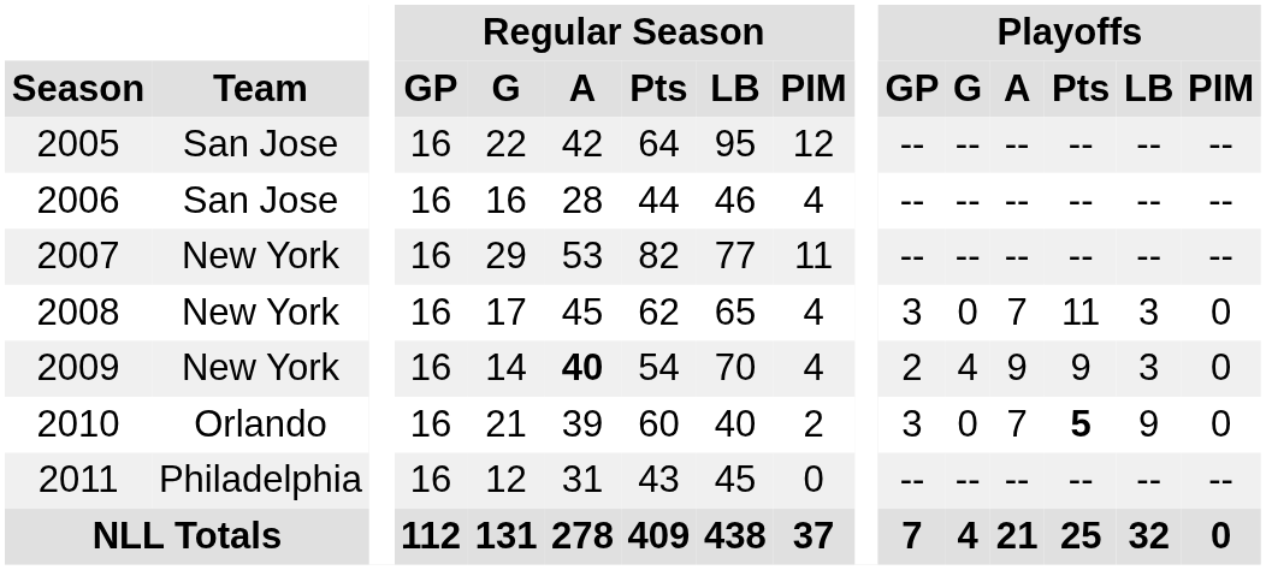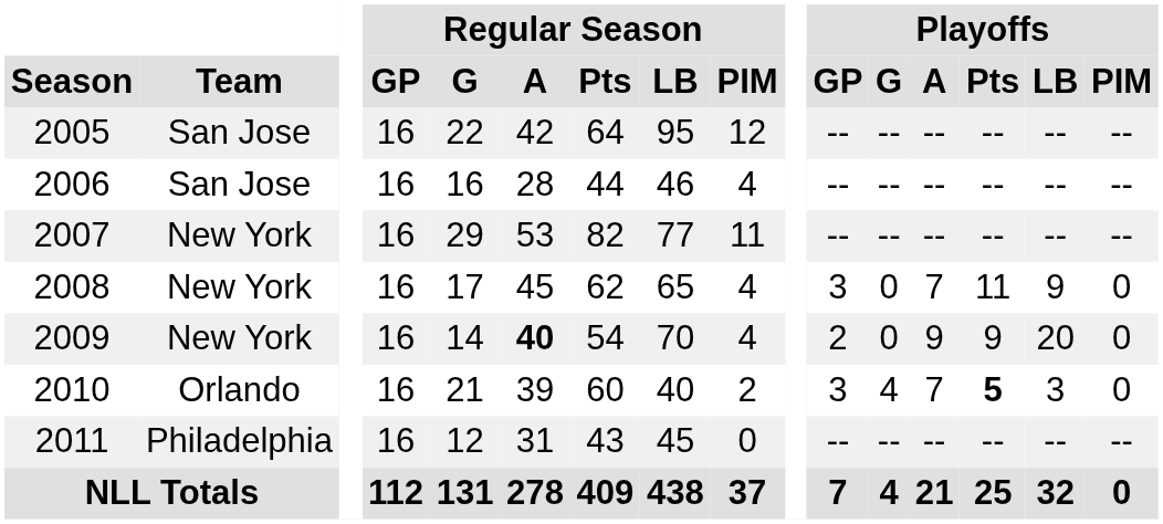2008 | Playoffs / LB: 3 -> 9
2009 | Playoffs / G: 4 -> 0
2009 | Playoffs / LB: 3 -> 20
2010 | Playoffs / G: 0 -> 4
2010 | Playoffs / LB: 9 -> 3
